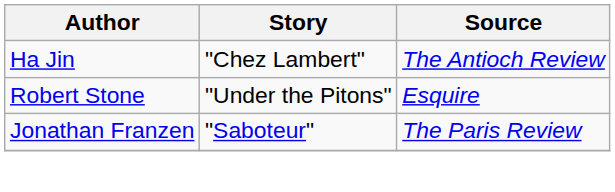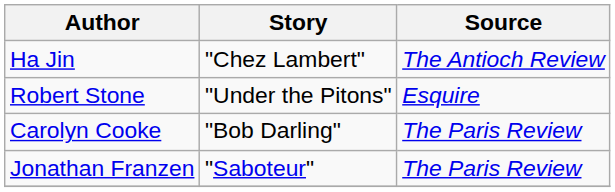+ row: Carolyn Cooke | "Bob Darling" | The Paris Review
